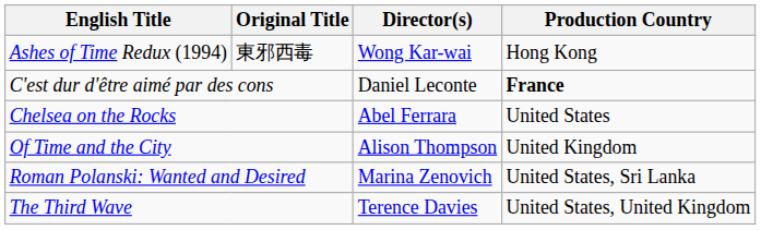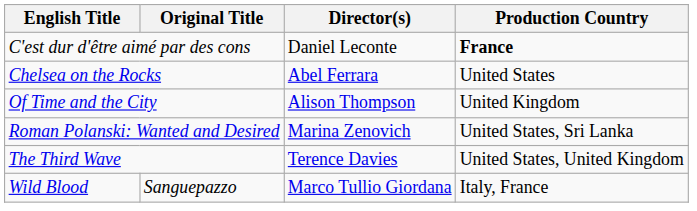- row: Ashes of Time Redux (1994) | 東邪西毒 | Wong Kar-wai | Hong Kong
+ row: Wild Blood | Sanguepazzo | Marco Tullio Giordana | Italy, France
